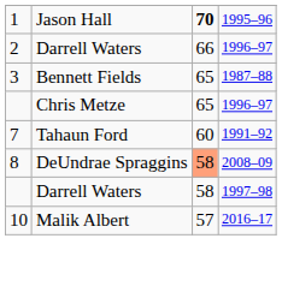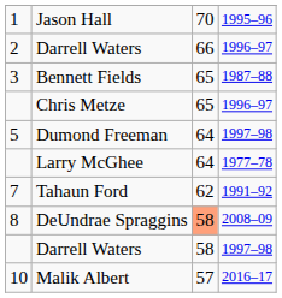Jason Hall | column 3: bold -> normal
+ row: 5 | Dumond Freeman | 64 | 1997–98
+ row: Larry McGhee | 64 | 1977–78
Tahaun Ford | column 3: 60 -> 62
